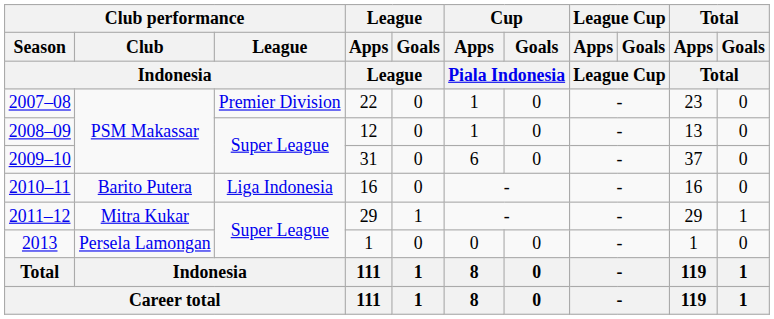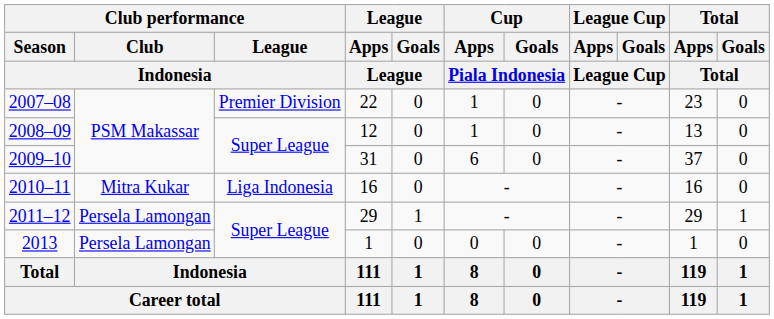2010–11 | Club performance / Club / Indonesia: Barito Putera -> Mitra Kukar
2011–12 | Club performance / Club / Indonesia: Mitra Kukar -> Persela Lamongan
